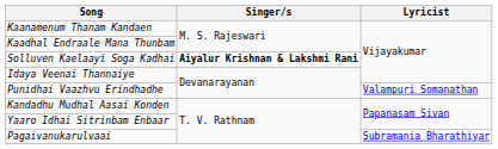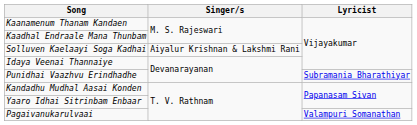Solluven Kaelaayi Soga Kadhai | Singer/s: bold -> normal
Punidhai Vaazhvu Erindhadhe | Lyricist: Valampuri Somanathan -> Subramania Bharathiyar
Pagaivanukarulvaai | Lyricist: Subramania Bharathiyar -> Valampuri Somanathan
